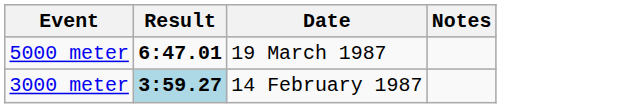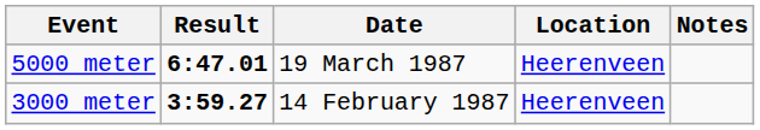+ column: Location | Heerenveen | Heerenveen
3000 meter | Result: lightblue background -> no background
